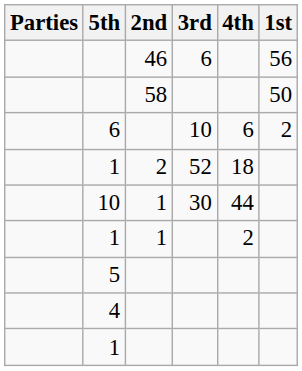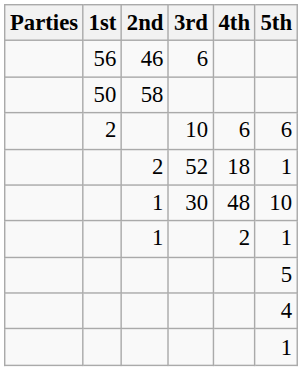columns swapped: 1st <-> 5th
1 / 30 | 4th: 44 -> 48
